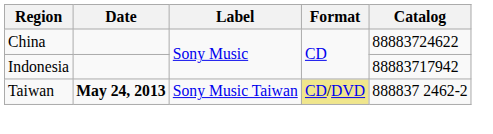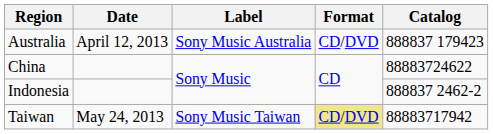+ row: Australia | April 12, 2013 | Sony Music Australia | CD/DVD | 888837 179423
Indonesia | Catalog: 88883717942 -> 888837 2462-2
Taiwan | Date: bold -> normal
Taiwan | Catalog: 888837 2462-2 -> 88883717942
